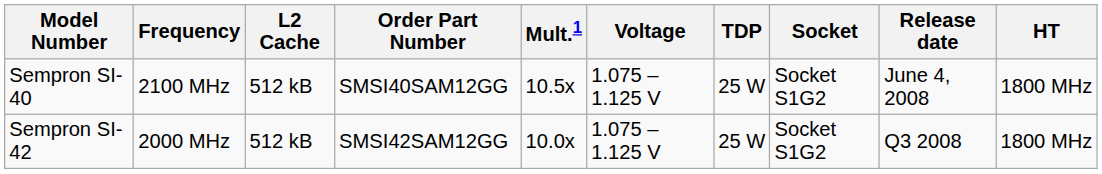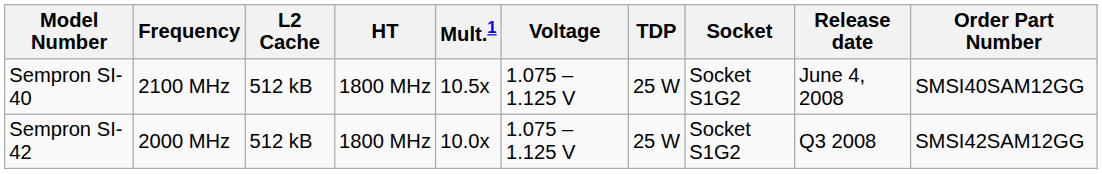columns swapped: HT <-> Order Part Number
